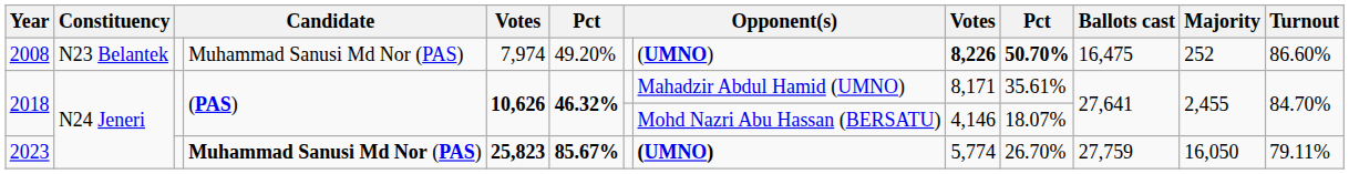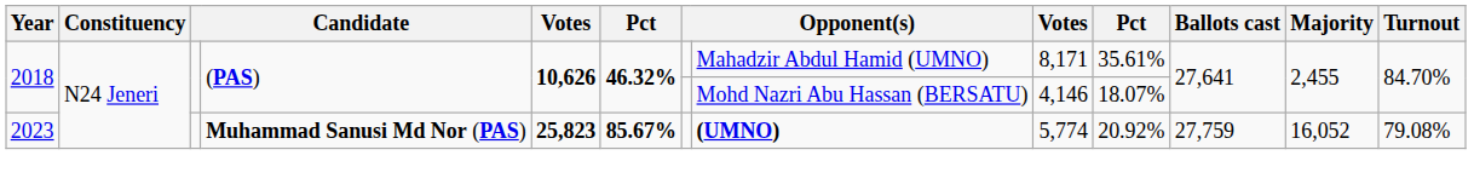- row: 2008 | N23 Belantek | Muhammad Sanusi Md Nor (PAS) | 7,974 | 49.20% | (UMNO) | 8,226 | 50.70% | 16,475 | 252 | 86.60%
2023 | column 10: 26.70% -> 20.92%
2023 | Majority: 16,050 -> 16,052
2023 | Turnout: 79.11% -> 79.08%
